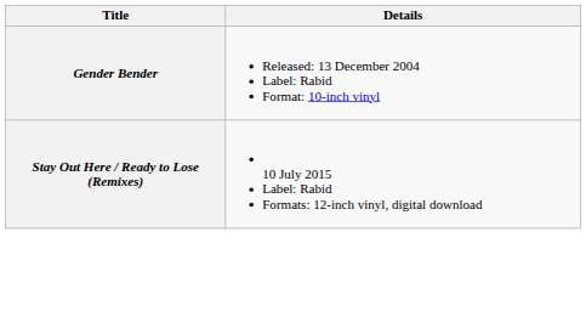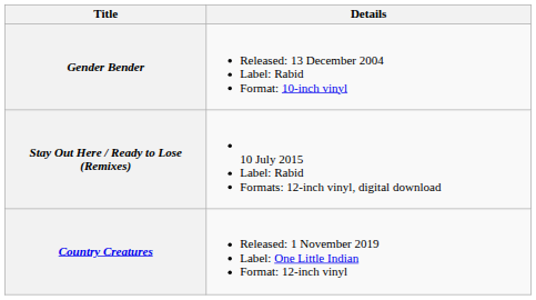+ row: Country Creatures | Released: 1 November 2019 Label: One Little Indian Format: 12-inch vinyl
